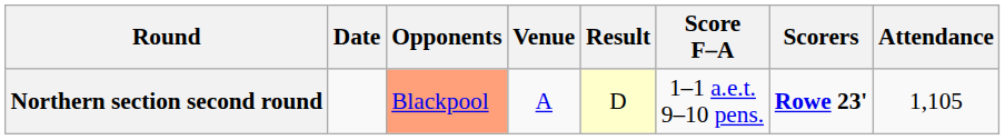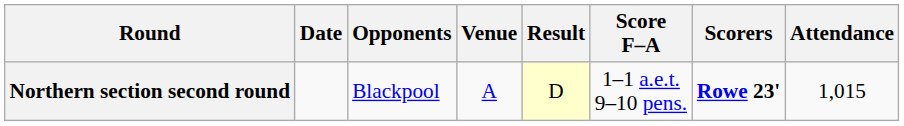Northern section second round | Opponents: lightsalmon background -> no background
Northern section second round | Attendance: 1,105 -> 1,015
